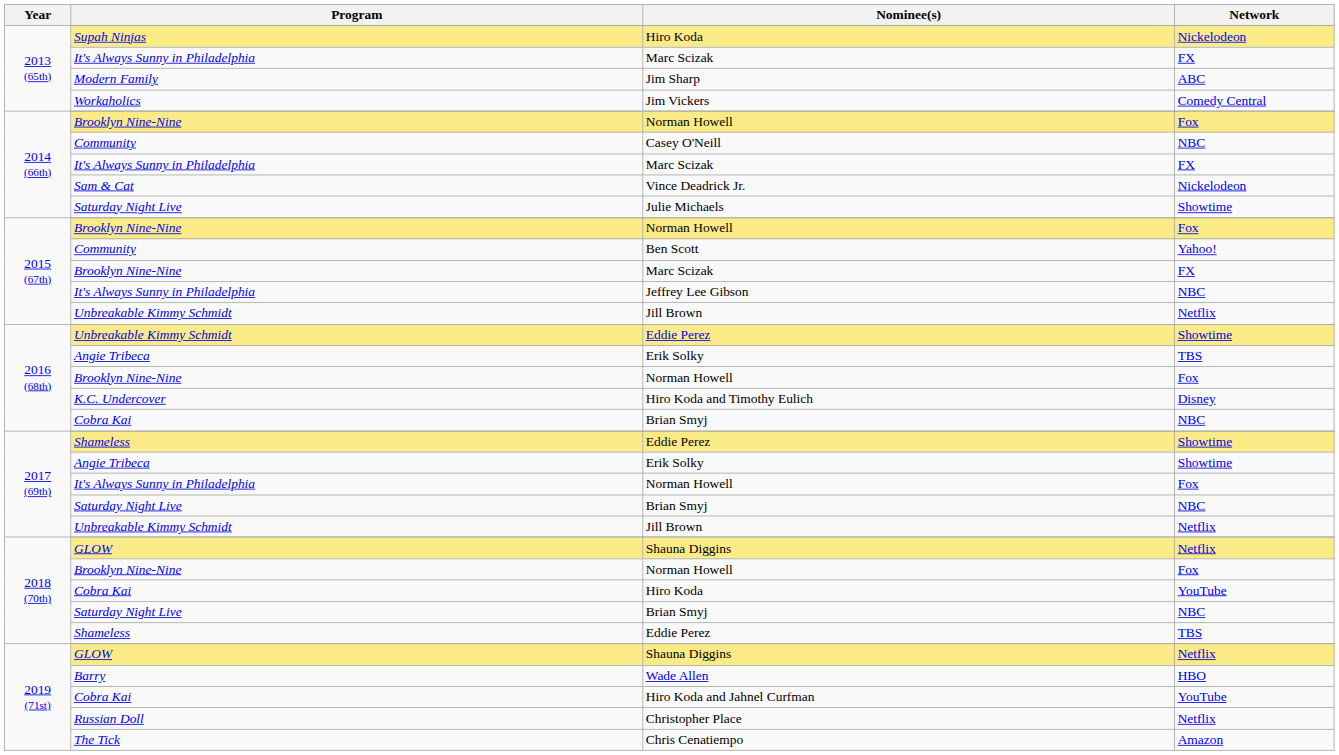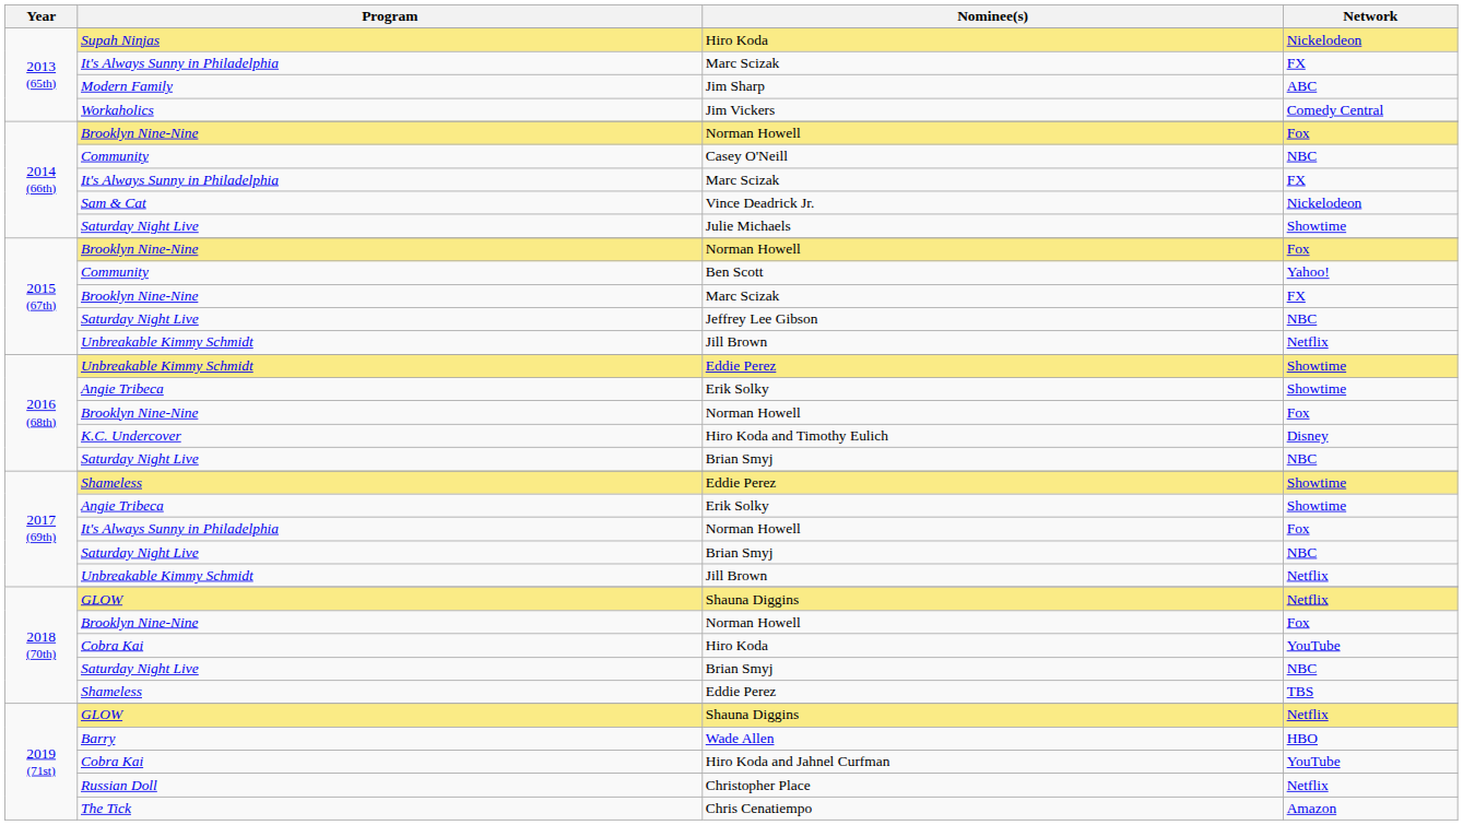Jeffrey Lee Gibson | Program: It's Always Sunny in Philadelphia -> Saturday Night Live
2016 (68th) / Erik Solky | Network: TBS -> Showtime
2016 (68th) / Brian Smyj | Program: Cobra Kai -> Saturday Night Live
